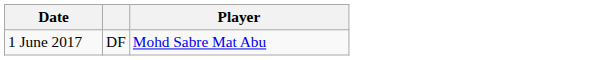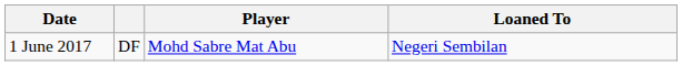+ column: Loaned To | Negeri Sembilan
